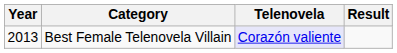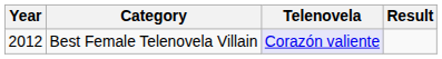Best Female Telenovela Villain | Year: 2013 -> 2012
